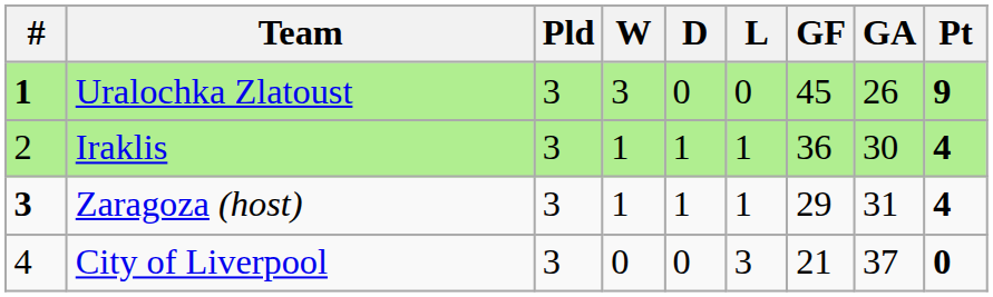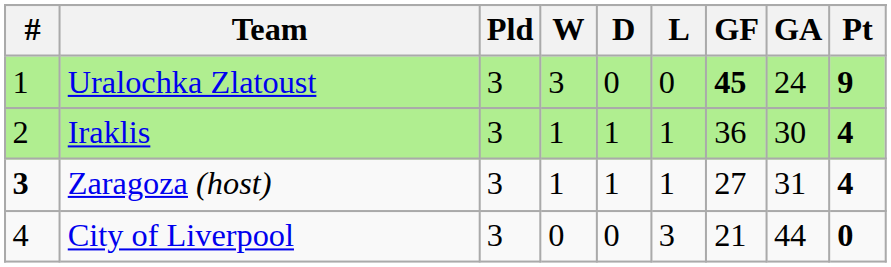Uralochka Zlatoust | #: bold -> normal
Uralochka Zlatoust | GF: normal -> bold
Uralochka Zlatoust | GA: 26 -> 24
Zaragoza (host) | GF: 29 -> 27
City of Liverpool | GA: 37 -> 44
